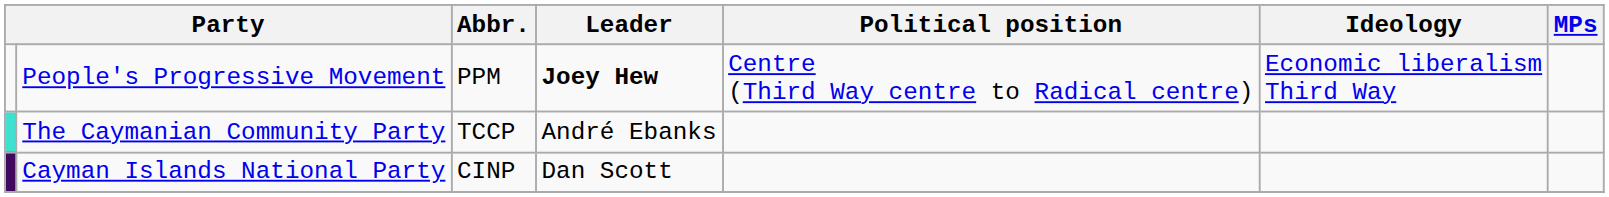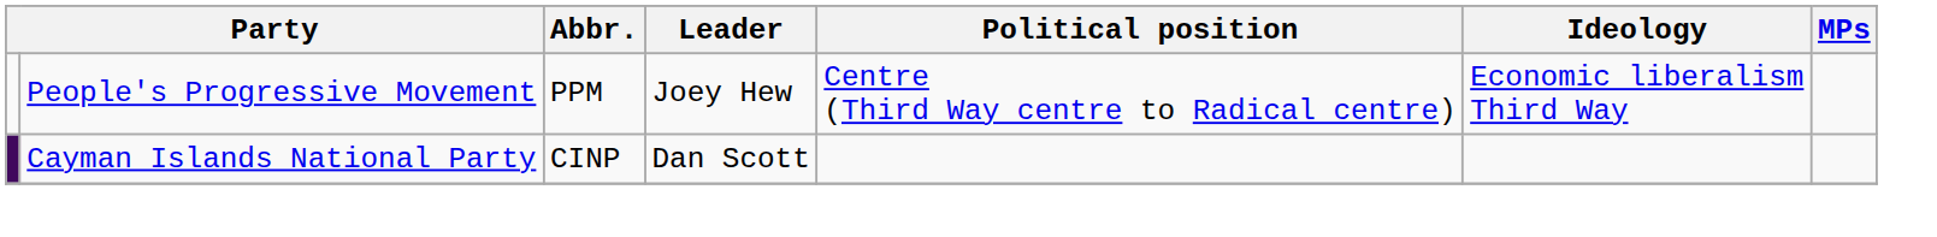People's Progressive Movement | Leader: bold -> normal
- row: The Caymanian Community Party | TCCP | André Ebanks
